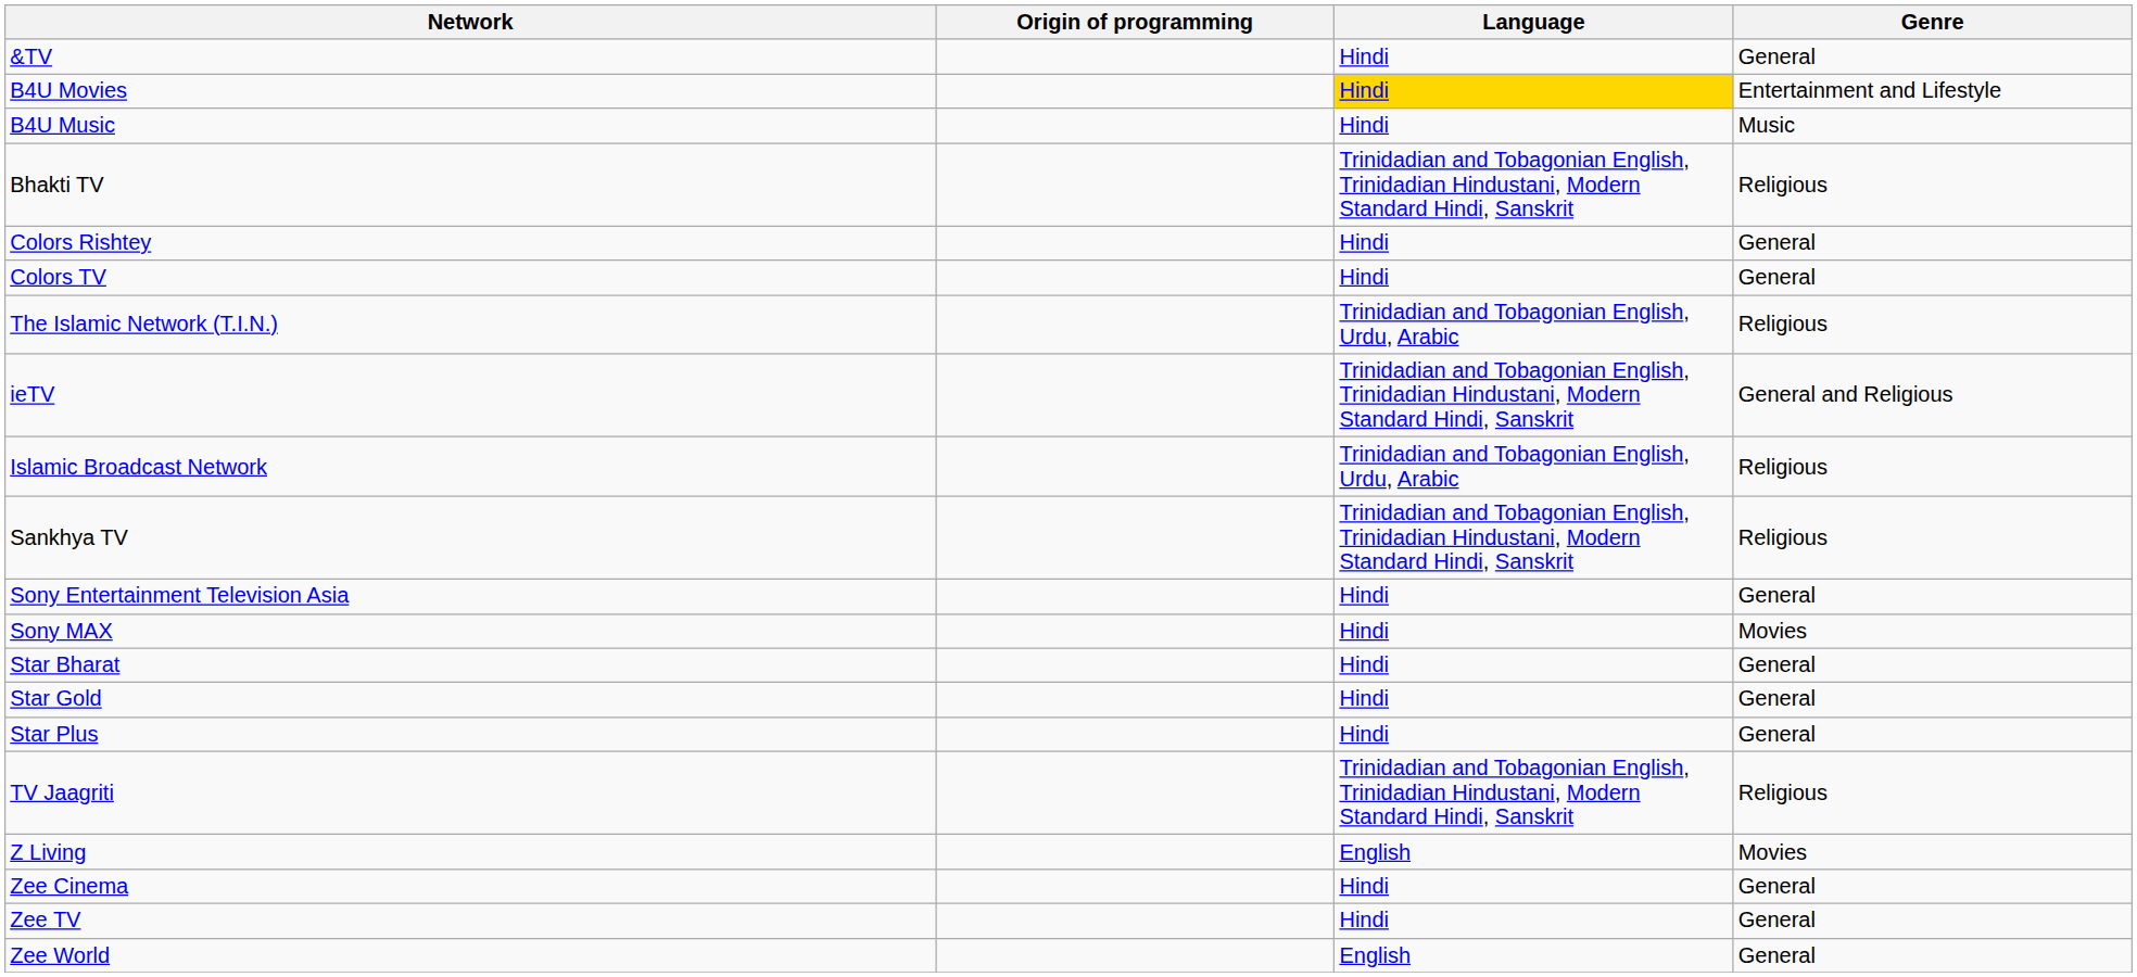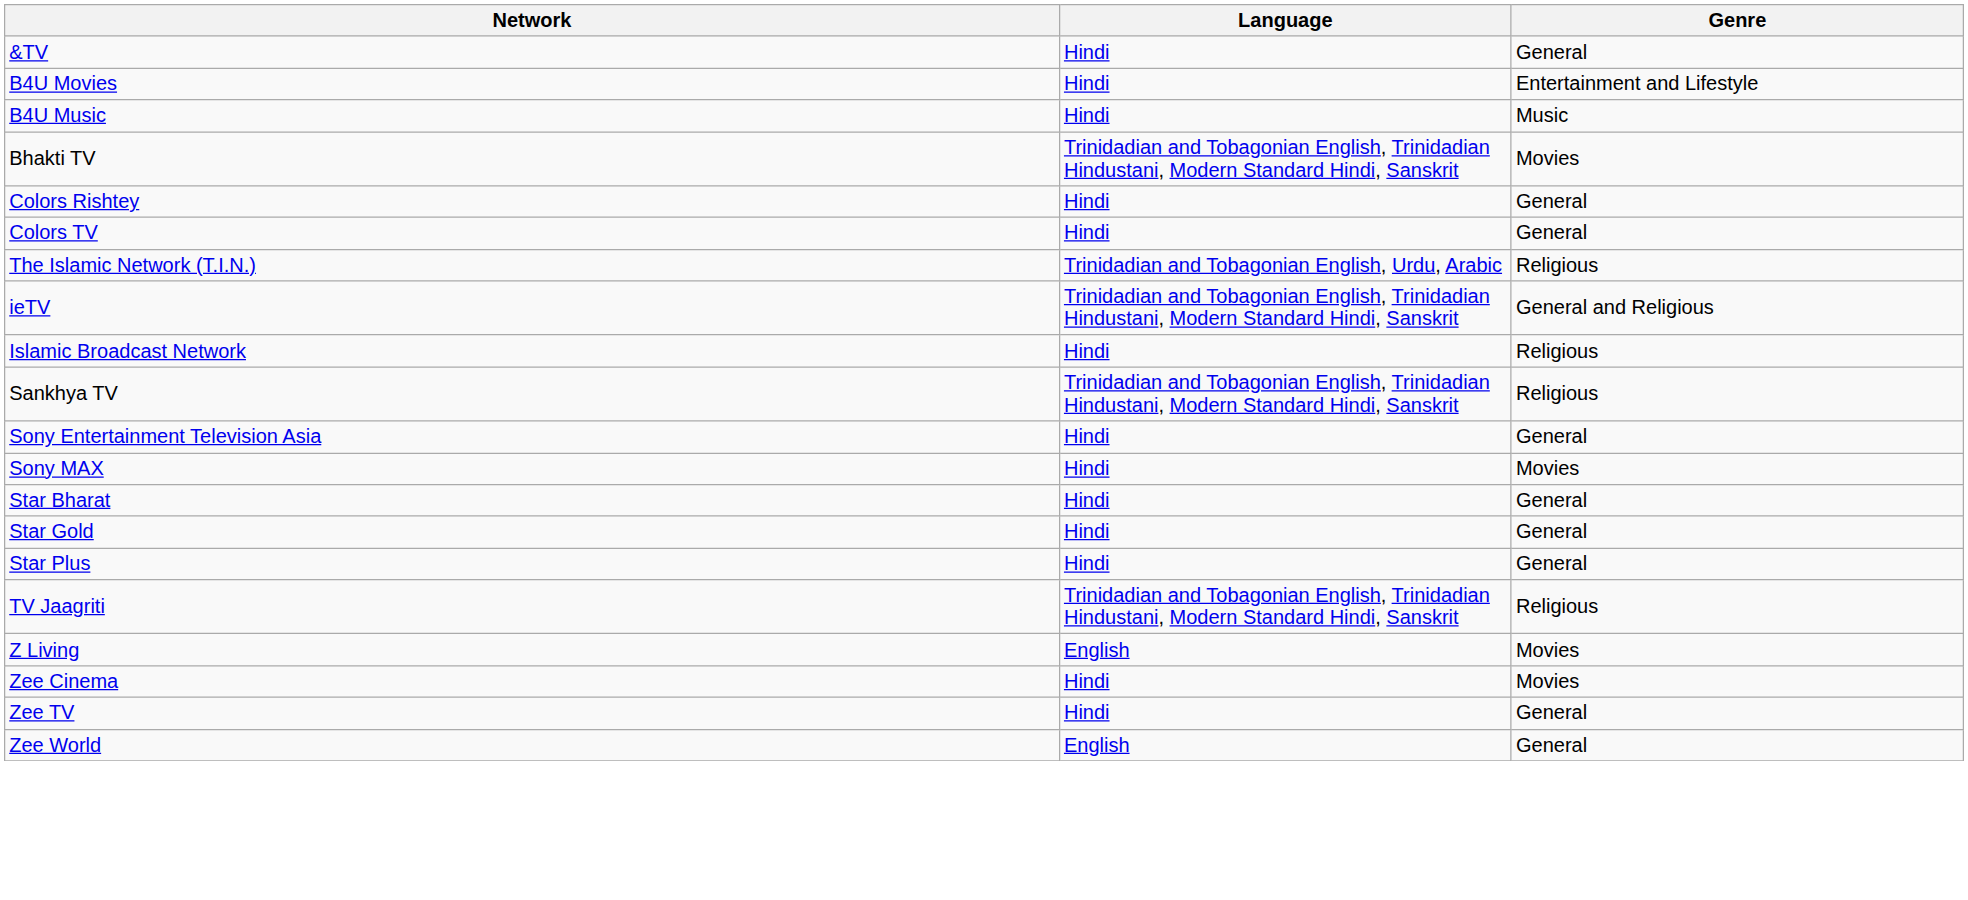- column: Origin of programming
B4U Movies | Language: gold background -> no background
Bhakti TV | Genre: Religious -> Movies
Islamic Broadcast Network | Language: Trinidadian and Tobagonian English, Urdu, Arabic -> Hindi
Zee Cinema | Genre: General -> Movies
